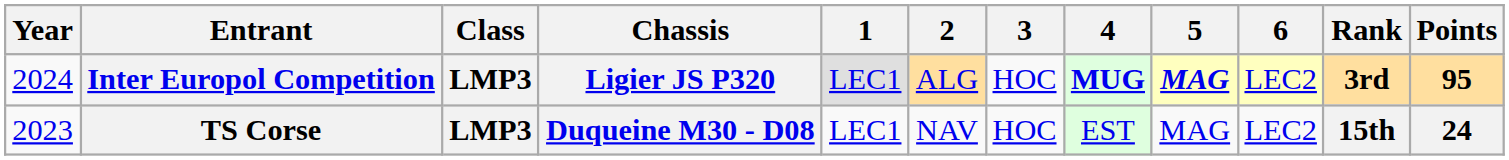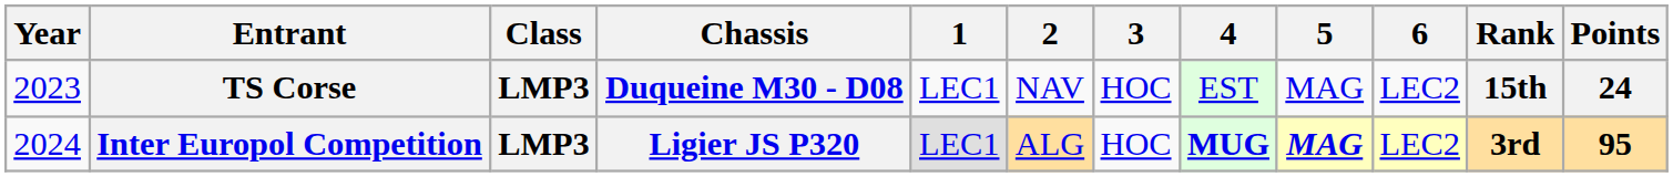rows swapped: TS Corse <-> Inter Europol Competition
